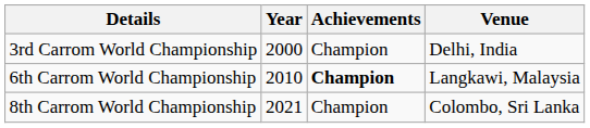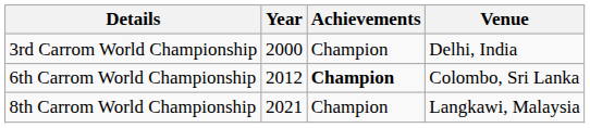6th Carrom World Championship | Year: 2010 -> 2012
6th Carrom World Championship | Venue: Langkawi, Malaysia -> Colombo, Sri Lanka
8th Carrom World Championship | Venue: Colombo, Sri Lanka -> Langkawi, Malaysia
